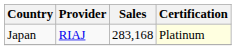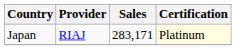Japan | Sales: 283,168 -> 283,171
